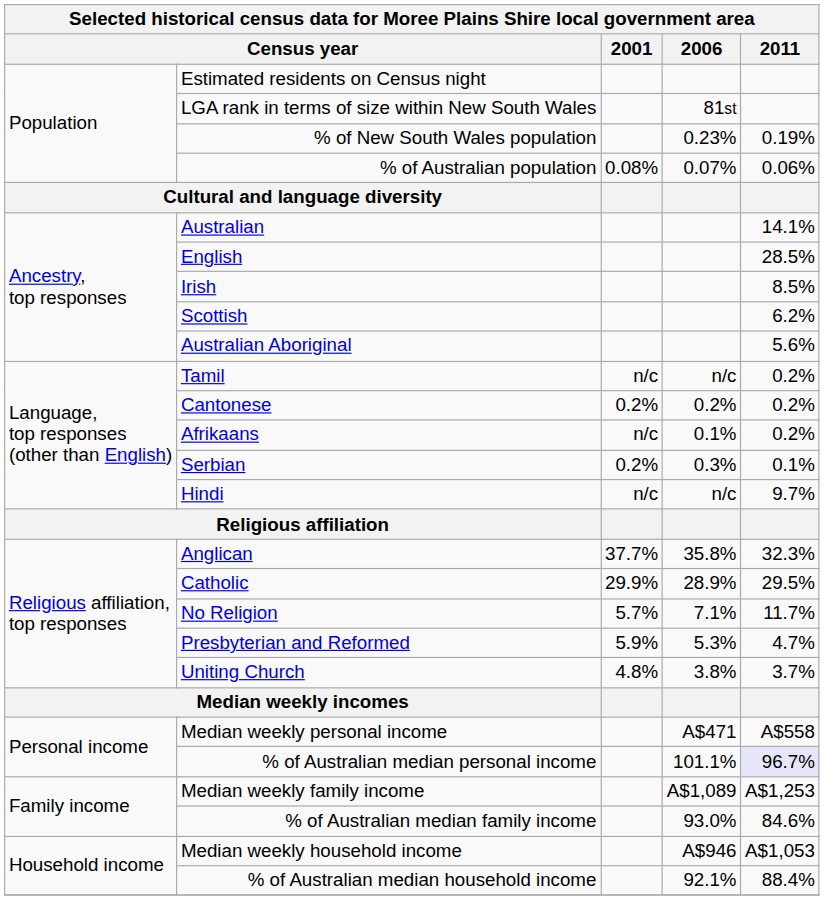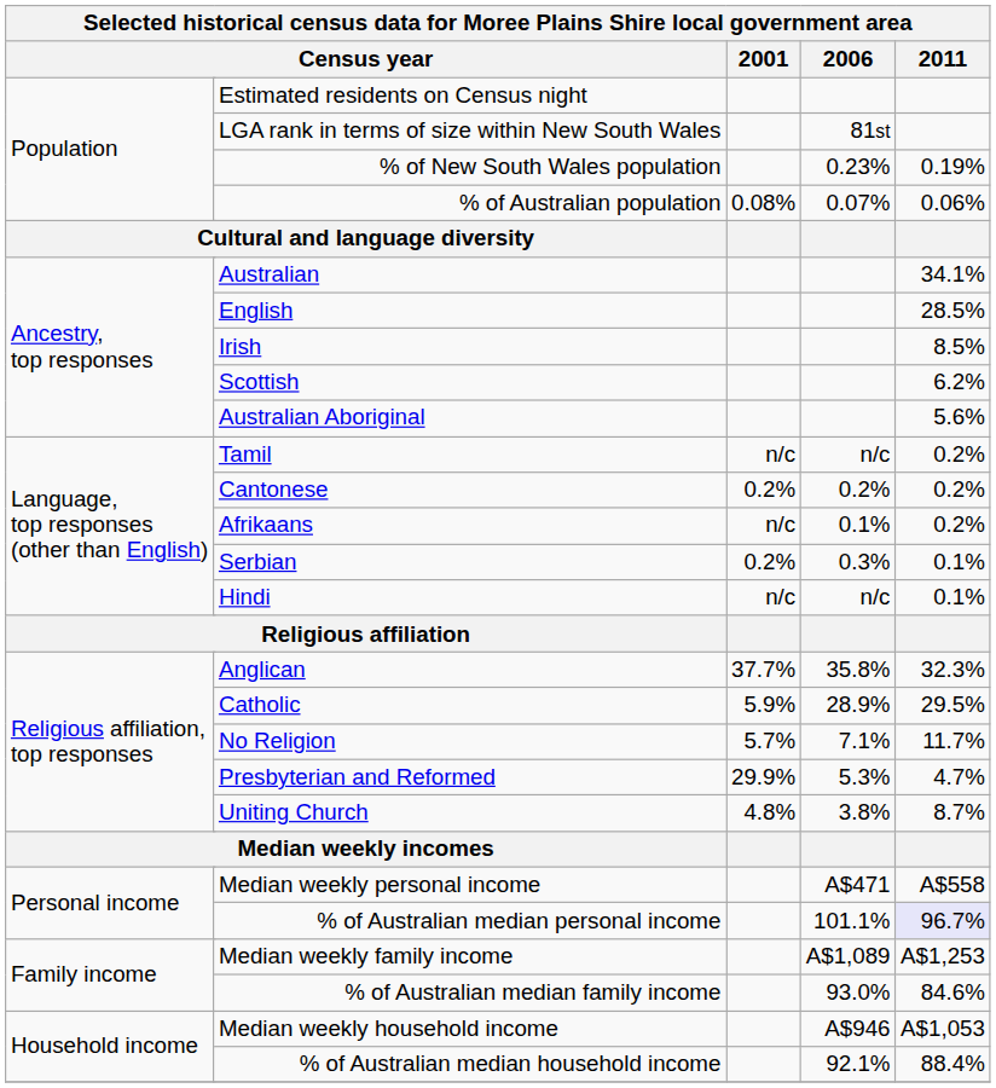Australian | 2011: 14.1% -> 34.1%
Hindi | 2011: 9.7% -> 0.1%
Catholic | 2001: 29.9% -> 5.9%
Presbyterian and Reformed | 2001: 5.9% -> 29.9%
Uniting Church | 2011: 3.7% -> 8.7%
